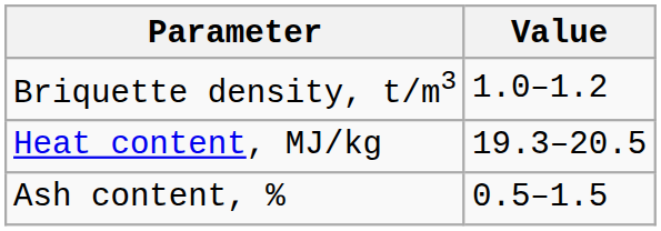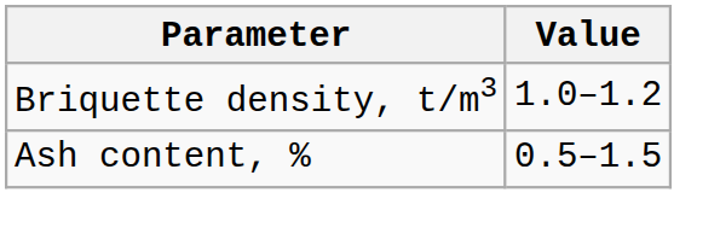- row: Heat content, MJ/kg | 19.3–20.5
